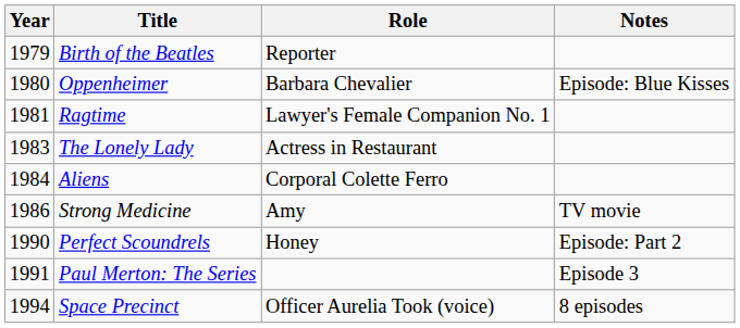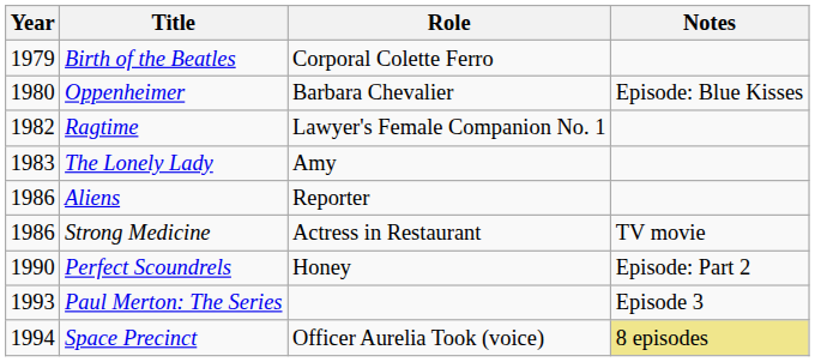Birth of the Beatles | Role: Reporter -> Corporal Colette Ferro
Ragtime | Year: 1981 -> 1982
The Lonely Lady | Role: Actress in Restaurant -> Amy
Aliens | Year: 1984 -> 1986
Aliens | Role: Corporal Colette Ferro -> Reporter
Strong Medicine | Role: Amy -> Actress in Restaurant
Paul Merton: The Series | Year: 1991 -> 1993
Space Precinct | Notes: no background -> khaki background
